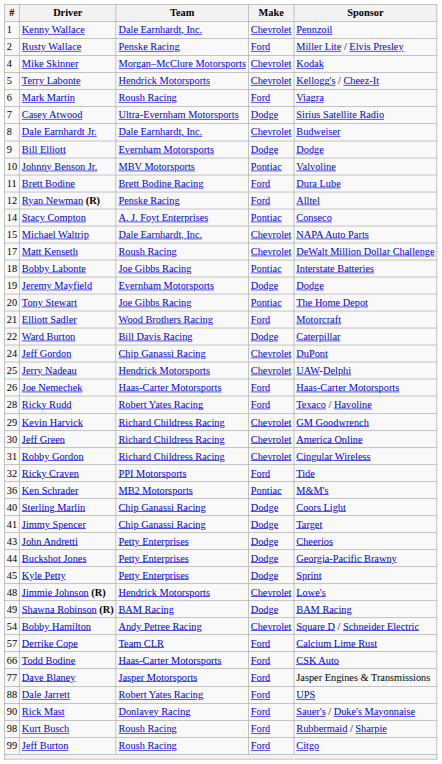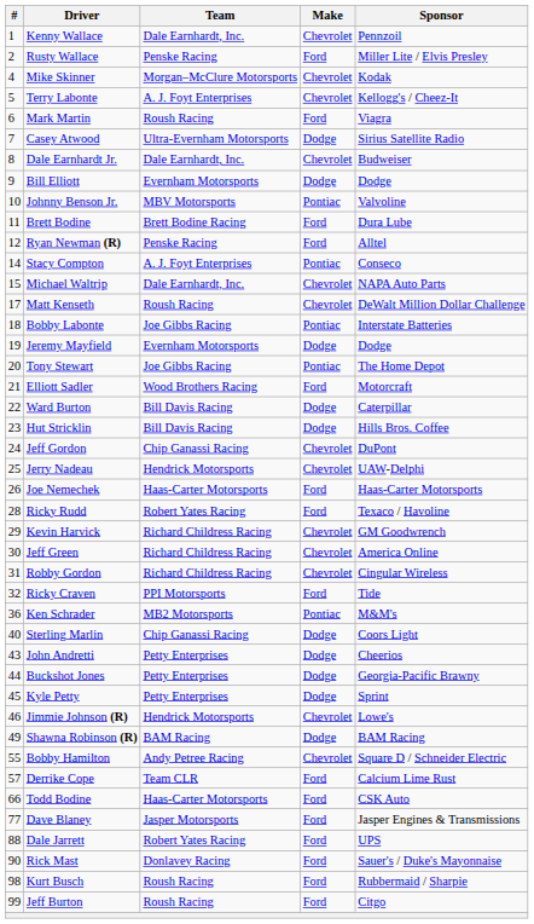Terry Labonte | Team: Hendrick Motorsports -> A. J. Foyt Enterprises
+ row: 23 | Hut Stricklin | Bill Davis Racing | Dodge | Hills Bros. Coffee
- row: 41 | Jimmy Spencer | Chip Ganassi Racing | Dodge | Target
Jimmie Johnson (R) | #: 48 -> 46
Bobby Hamilton | #: 54 -> 55
